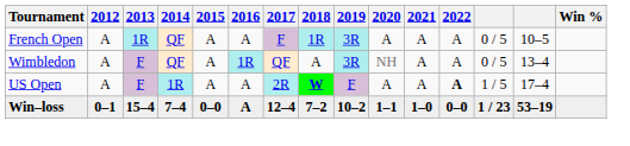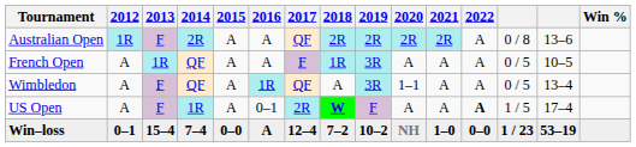+ row: Australian Open | 1R | F | 2R | A | A | QF | 2R | 2R | 2R | 2R | A | 0 / 8 | 13–6
Wimbledon | 2020: NH -> 1–1
US Open | 2016: A -> 0–1
Win–loss | 2020: 1–1 -> NH
